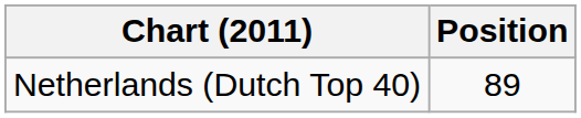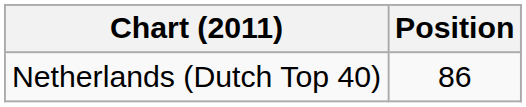Netherlands (Dutch Top 40) | Position: 89 -> 86
